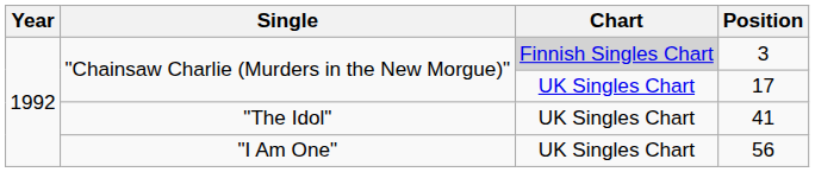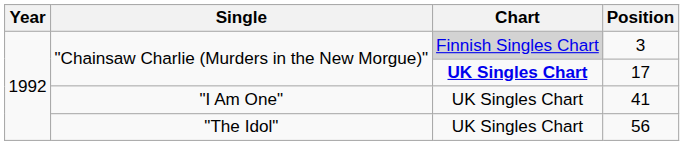17 | Chart: normal -> bold
41 | Single: "The Idol" -> "I Am One"
56 | Single: "I Am One" -> "The Idol"
